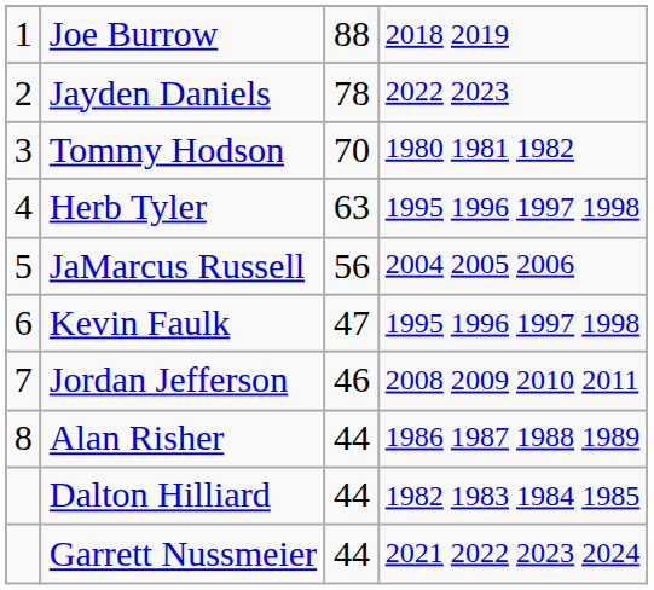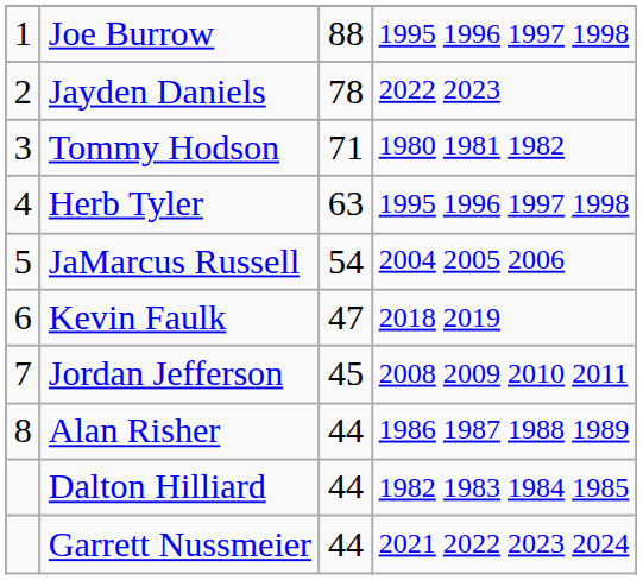Joe Burrow | column 4: 2018 2019 -> 1995 1996 1997 1998
Tommy Hodson | column 3: 70 -> 71
JaMarcus Russell | column 3: 56 -> 54
Kevin Faulk | column 4: 1995 1996 1997 1998 -> 2018 2019
Jordan Jefferson | column 3: 46 -> 45
